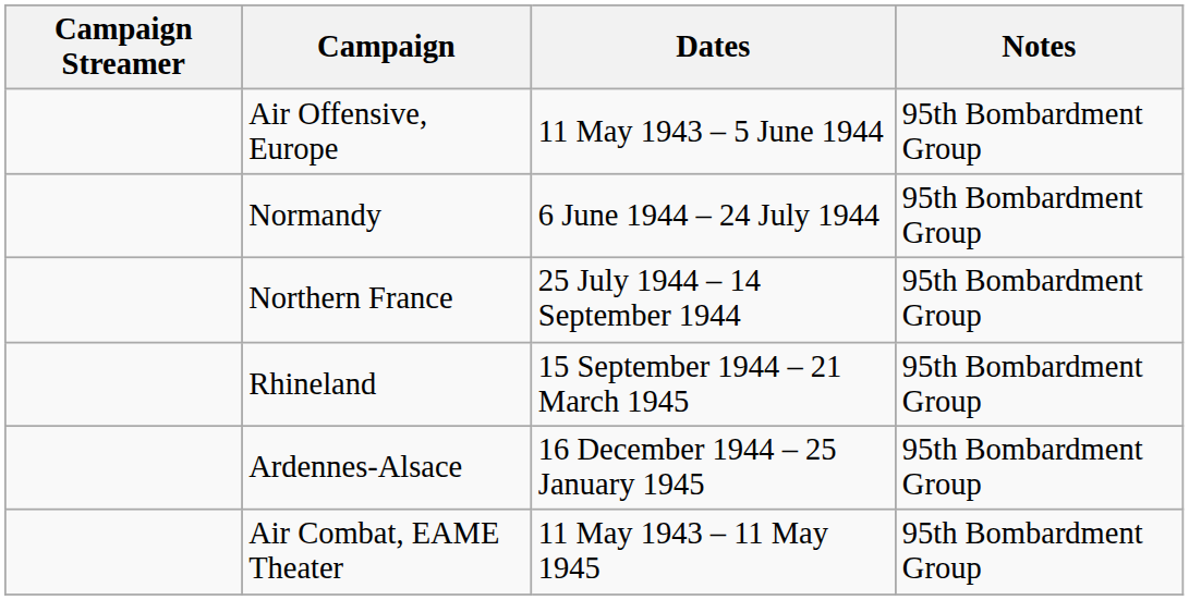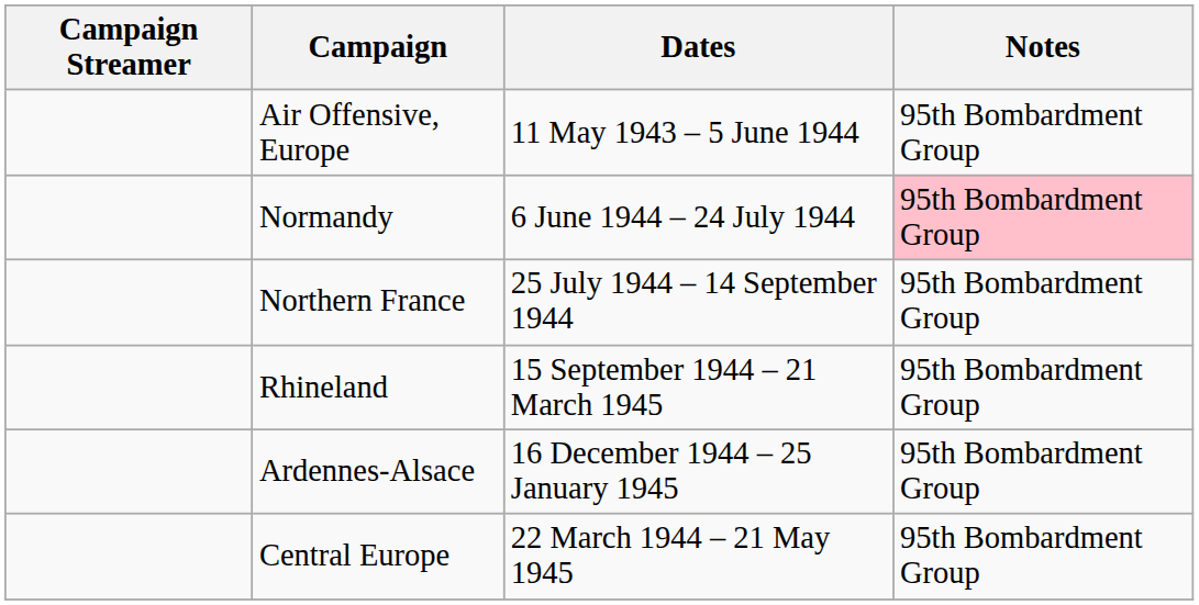Normandy | Notes: no background -> pink background
+ row: Central Europe | 22 March 1944 – 21 May 1945 | 95th Bombardment Group
- row: Air Combat, EAME Theater | 11 May 1943 – 11 May 1945 | 95th Bombardment Group
